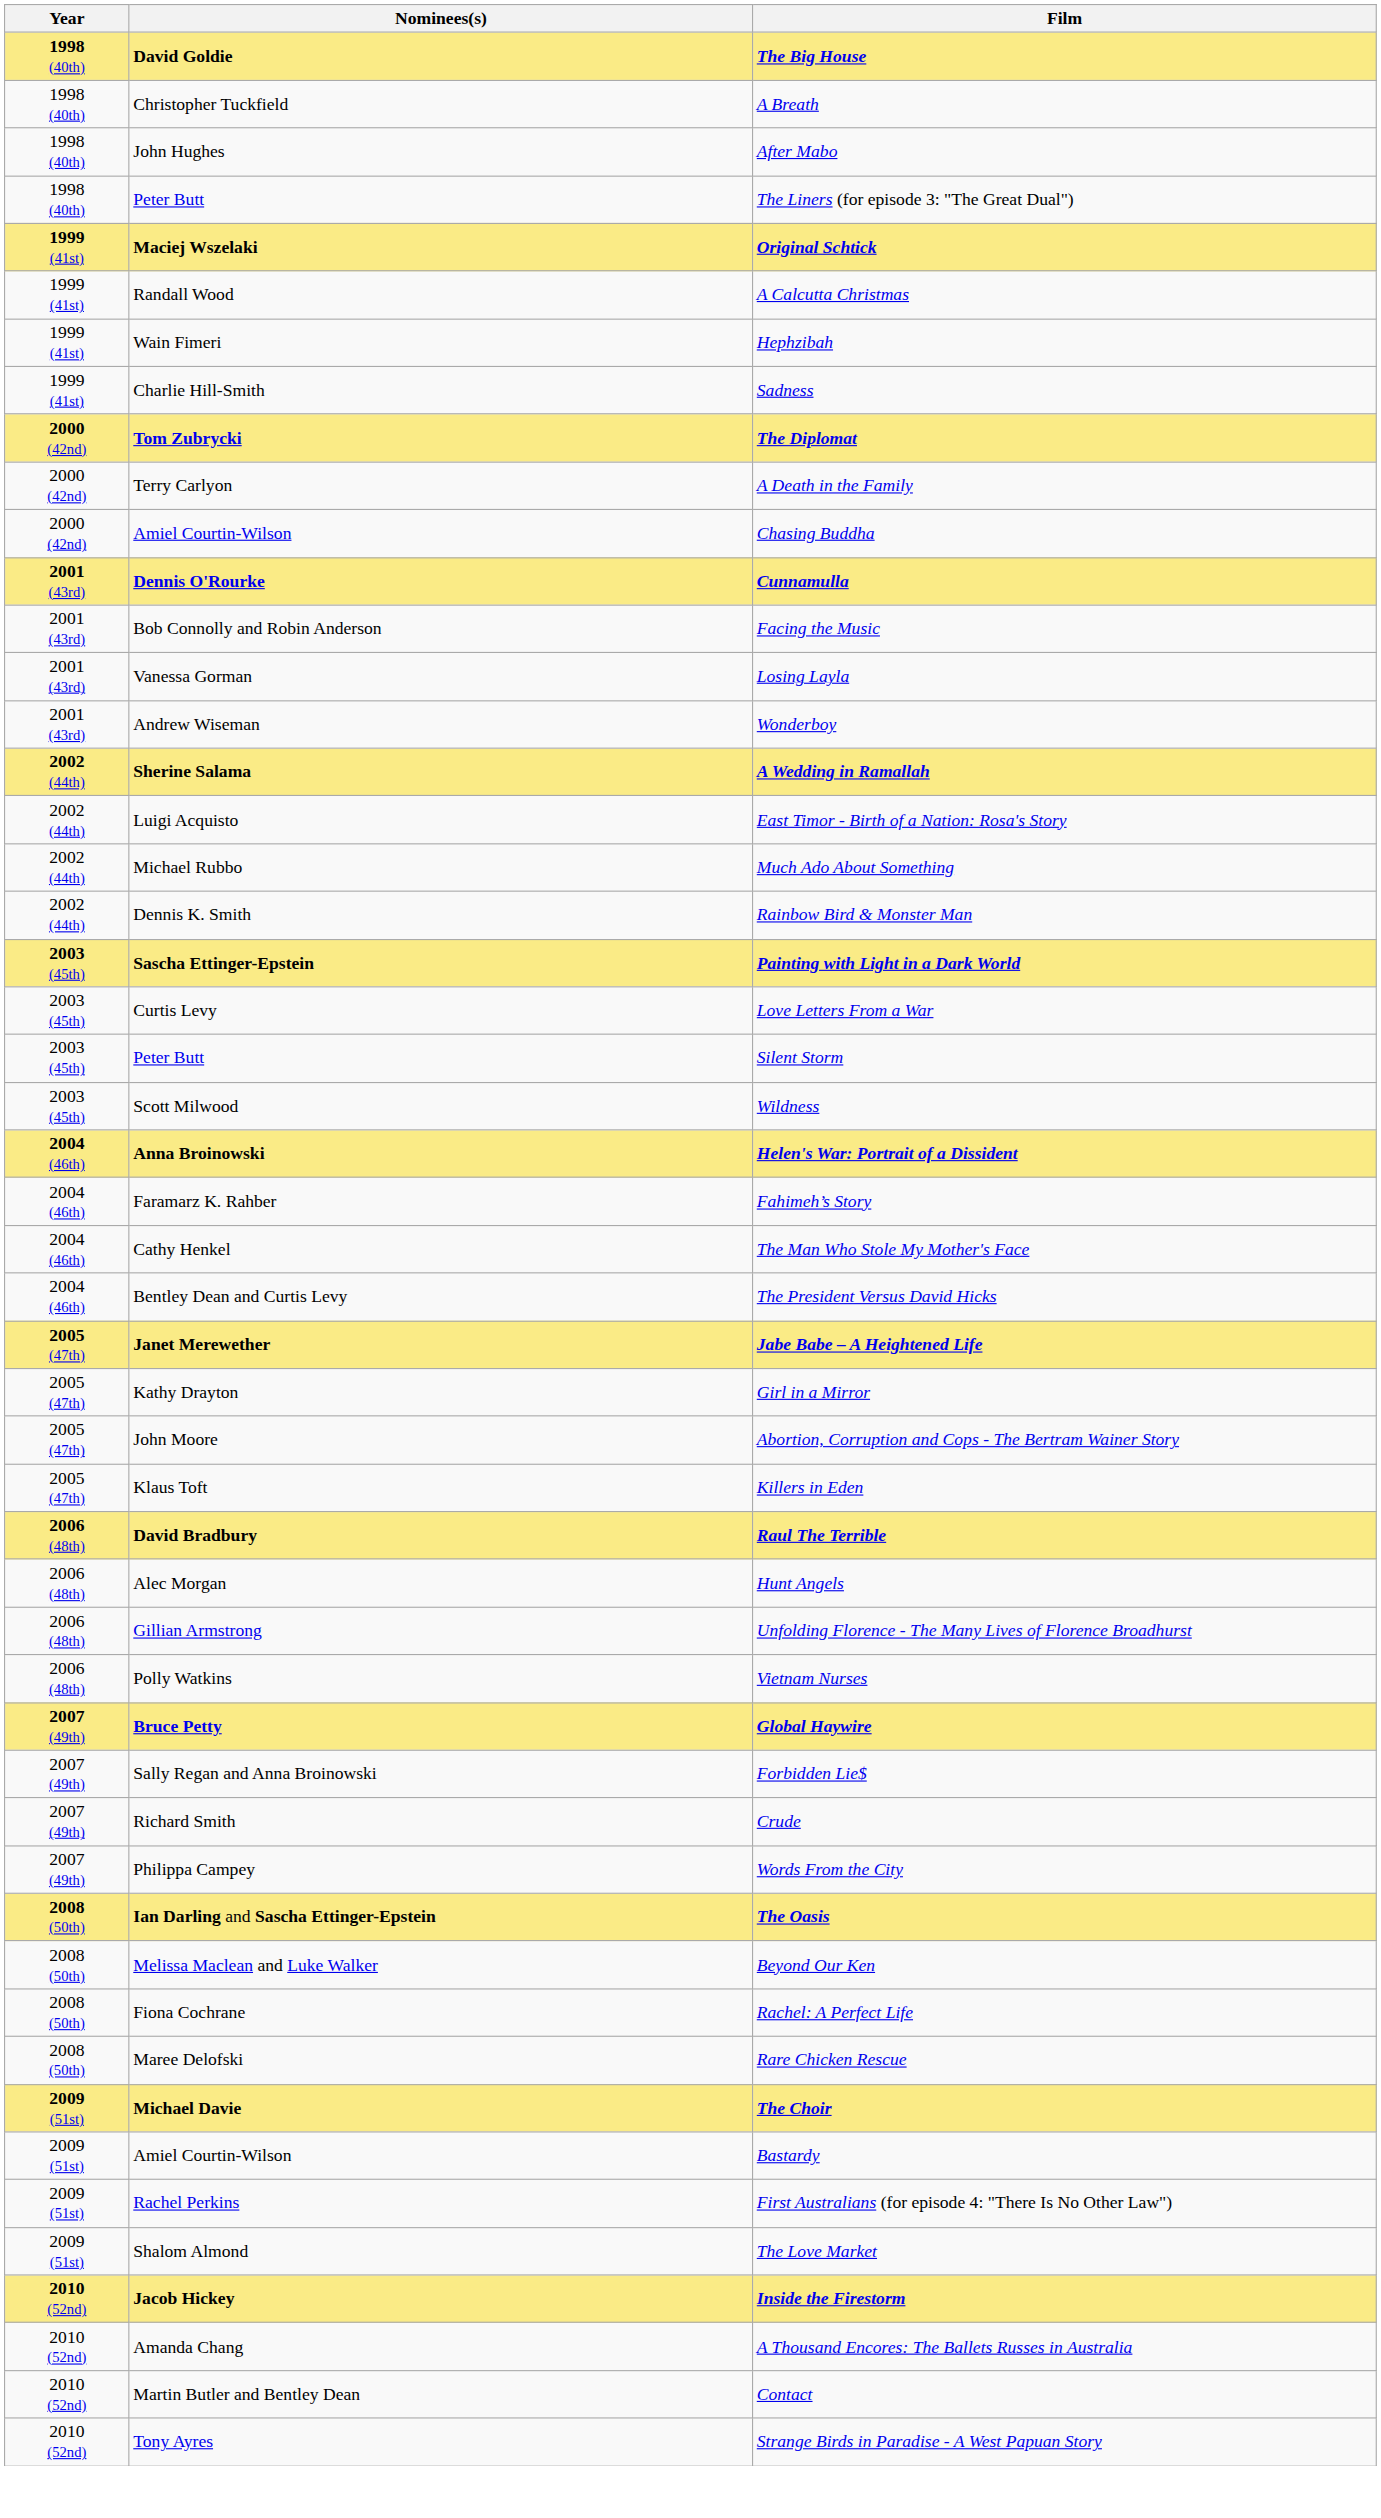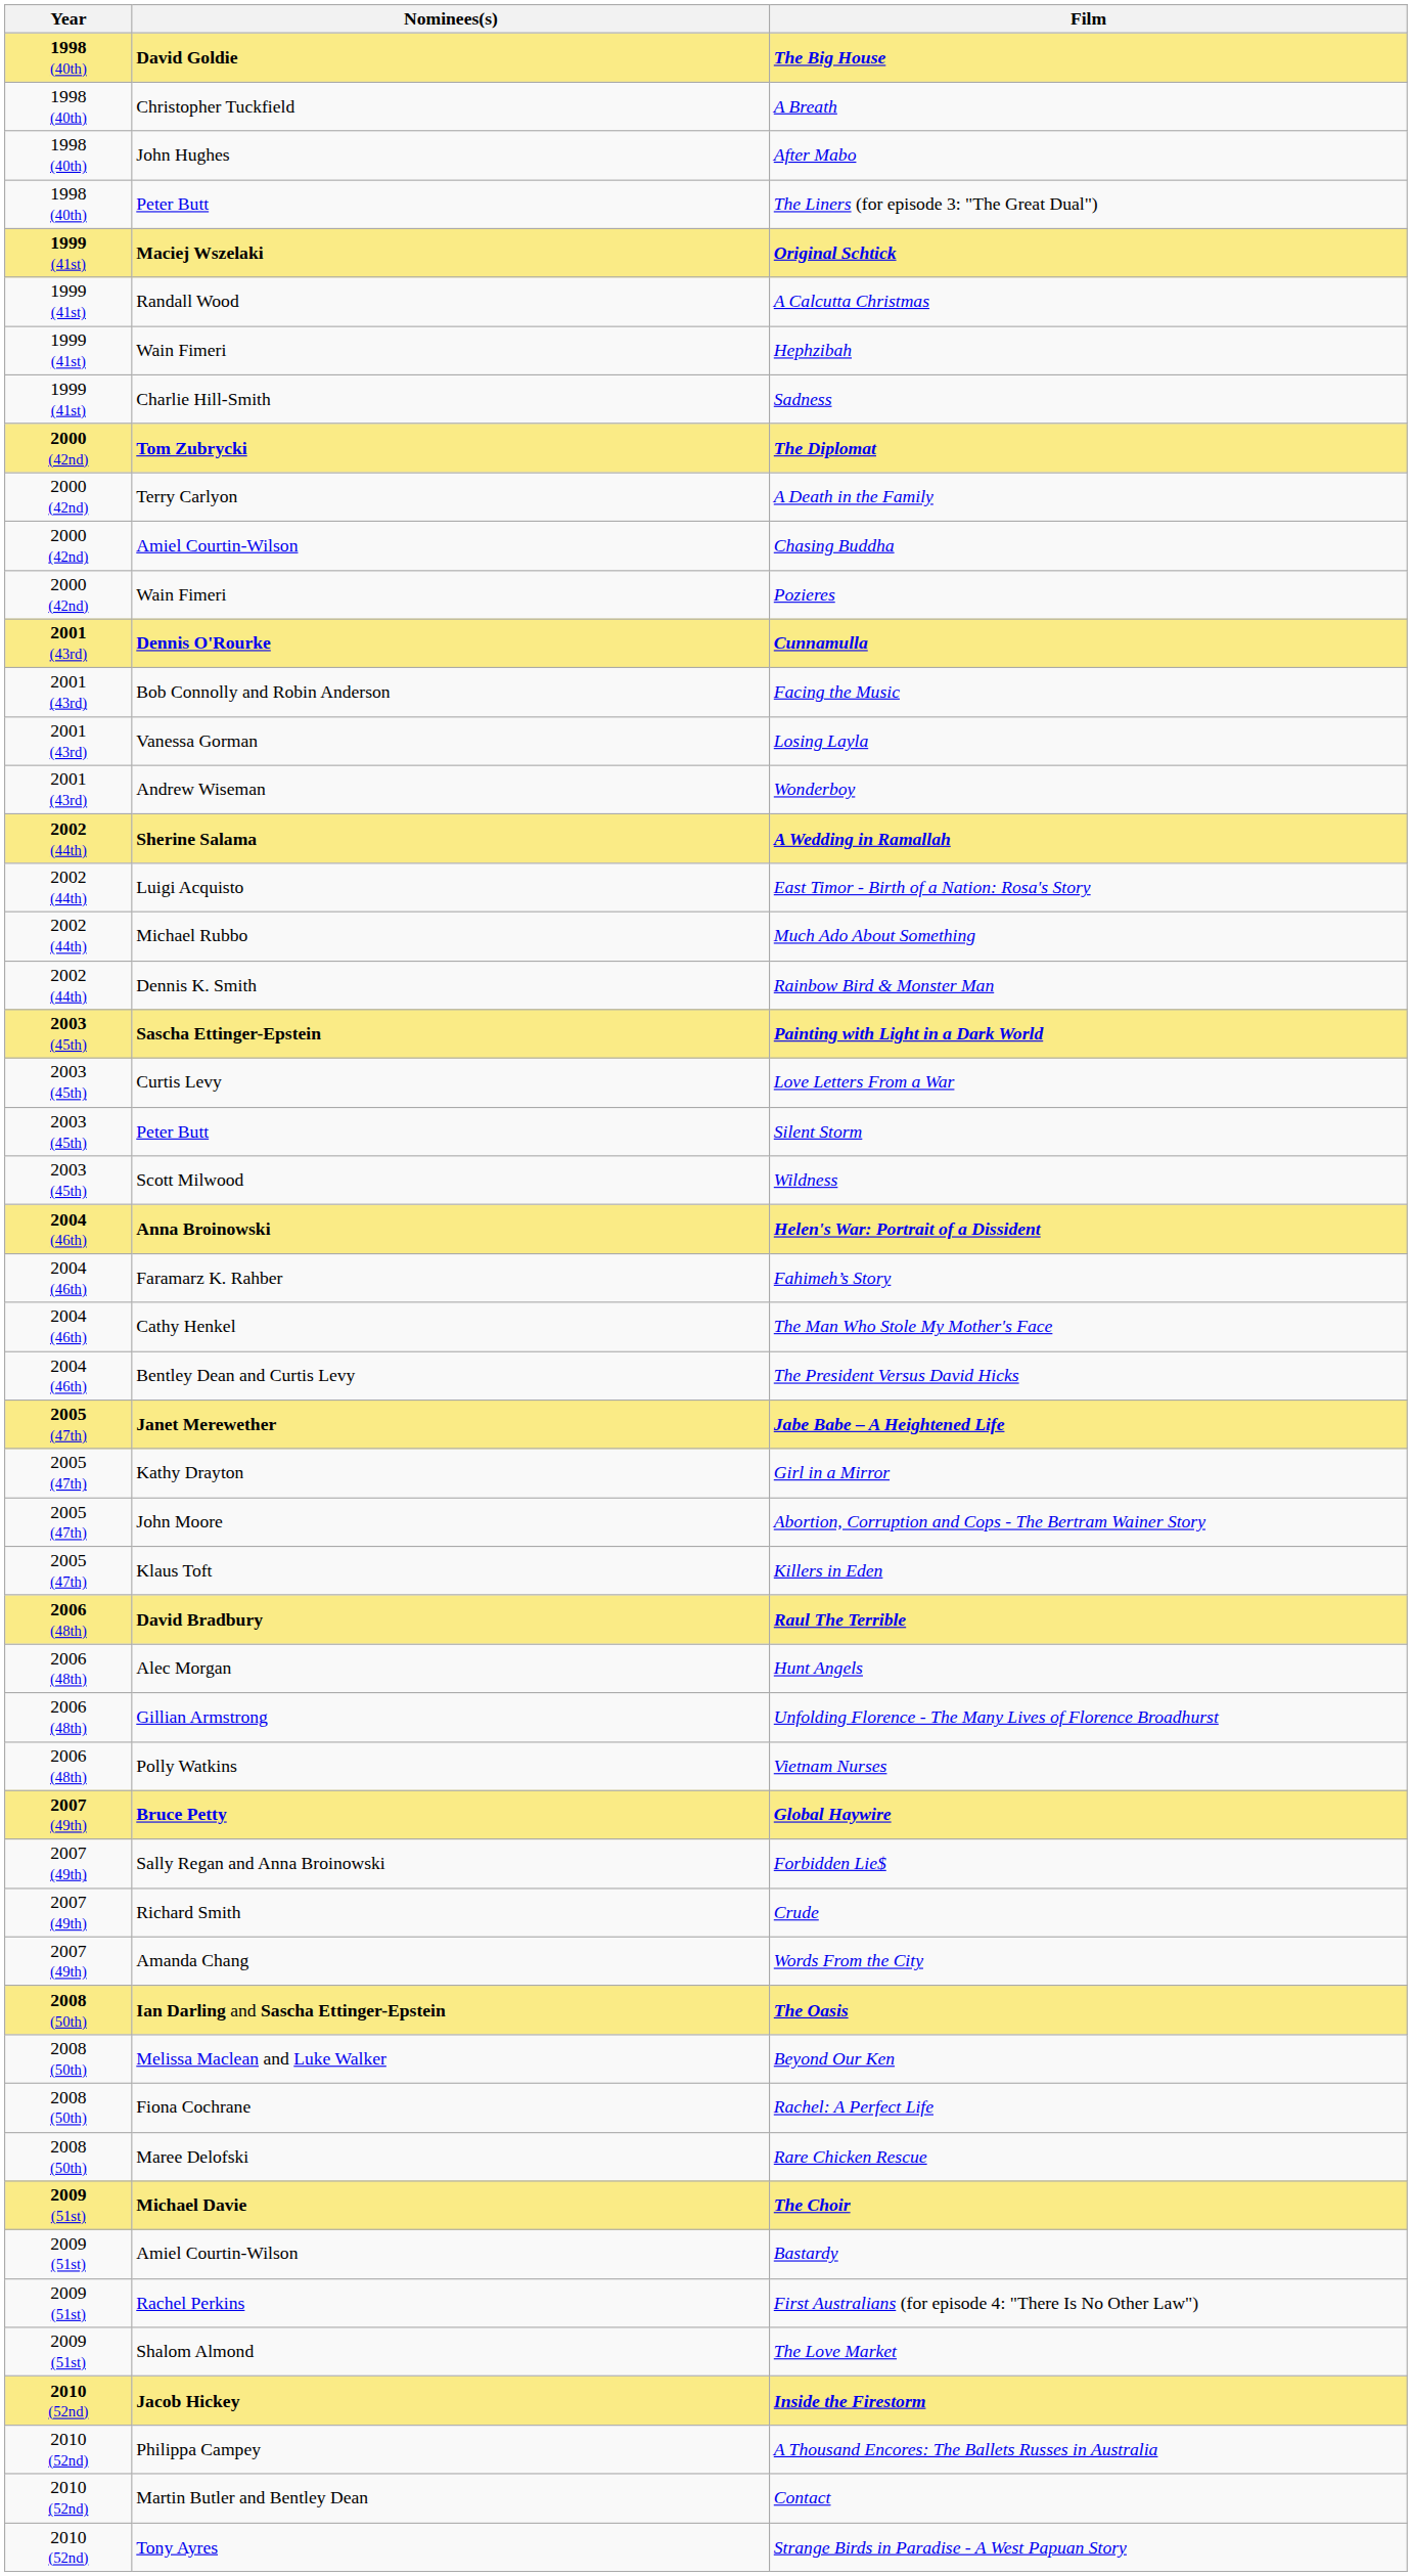+ row: 2000 (42nd) | Wain Fimeri | Pozieres
Words From the City | Nominees(s): Philippa Campey -> Amanda Chang
A Thousand Encores: The Ballets Russes in Australia | Nominees(s): Amanda Chang -> Philippa Campey
